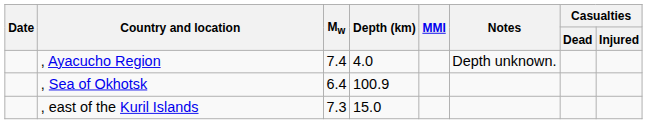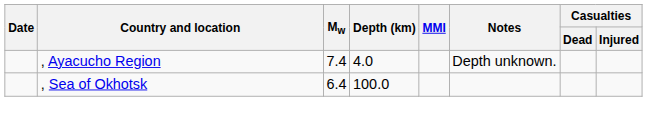, Sea of Okhotsk | Depth (km): 100.9 -> 100.0
- row: , east of the Kuril Islands | 7.3 | 15.0
